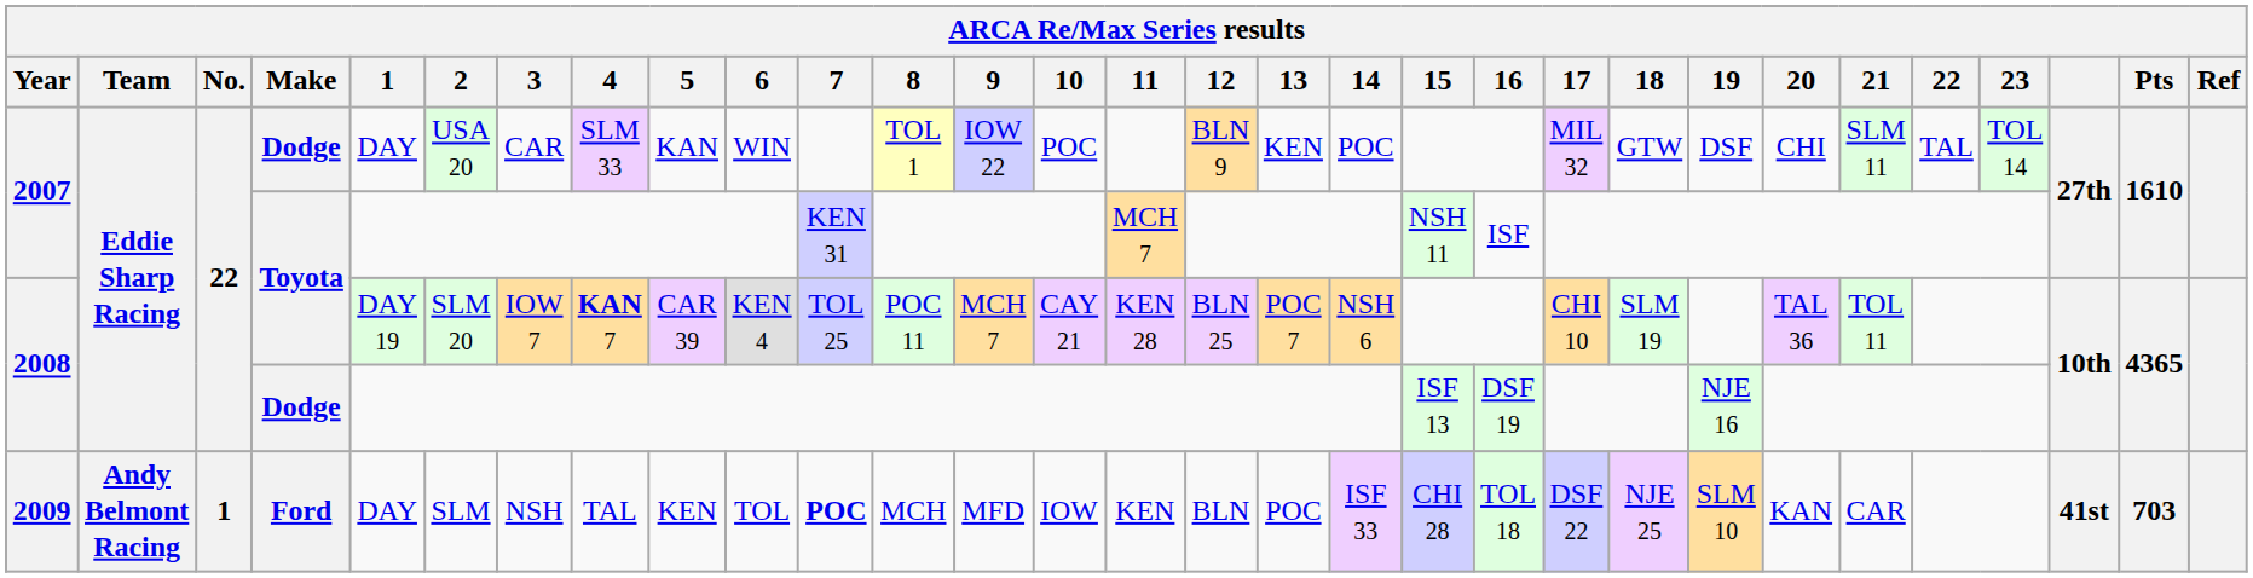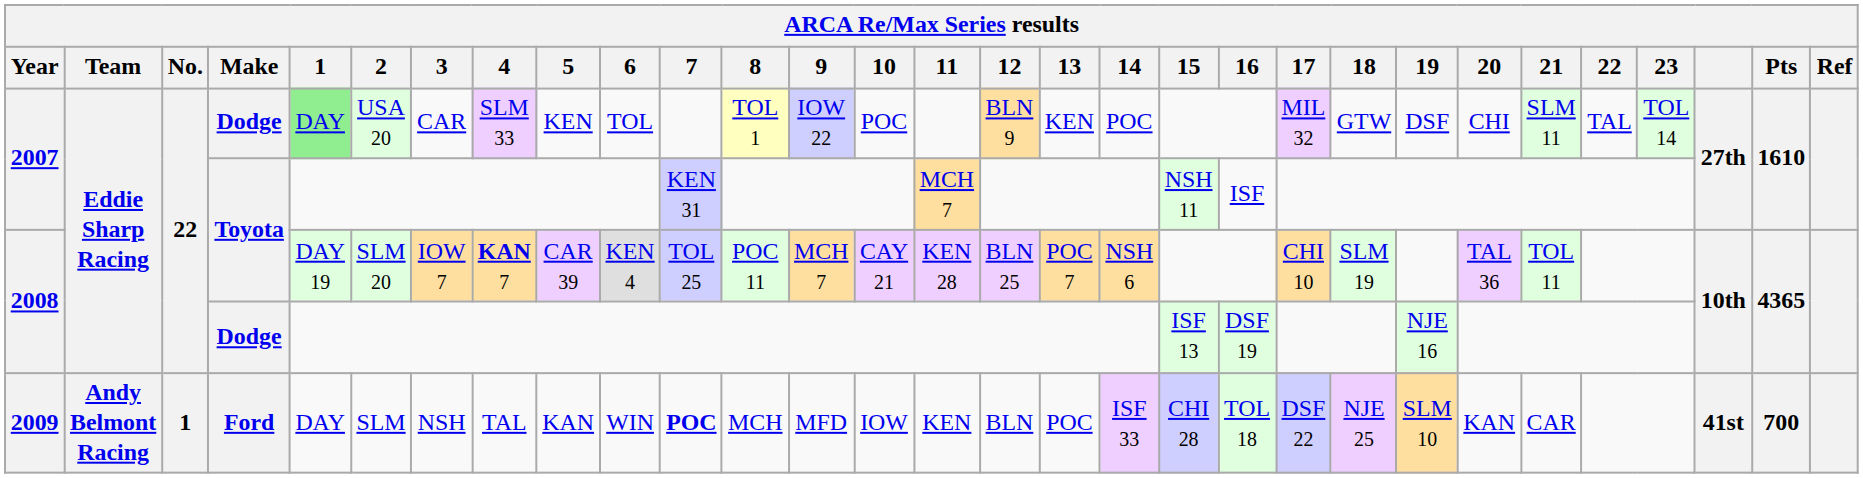2007 / Dodge | 1: no background -> lightgreen background
2007 / Dodge | 5: KAN -> KEN
2007 / Dodge | 6: WIN -> TOL
2009 | 5: KEN -> KAN
2009 | 6: TOL -> WIN
2009 | Pts: 703 -> 700
